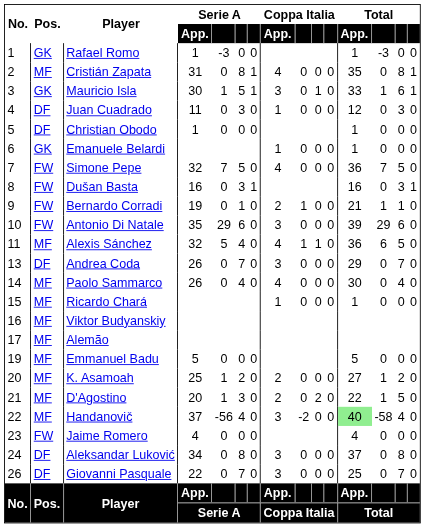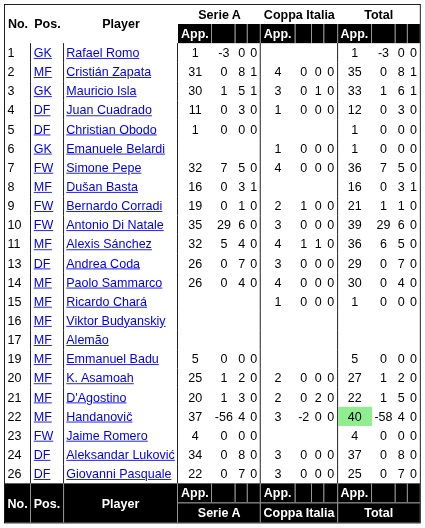Dušan Basta | Pos.: FW -> MF
